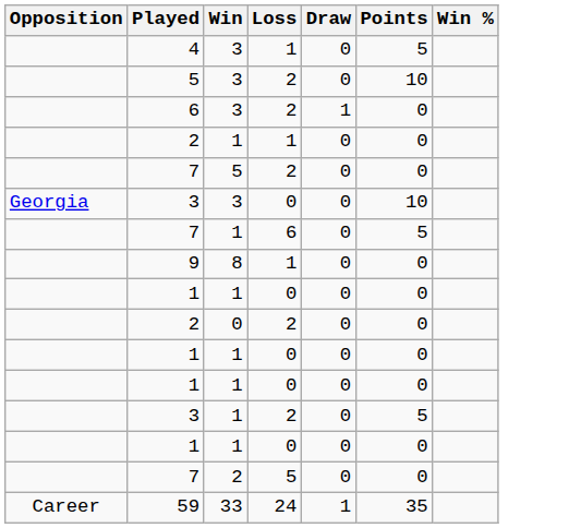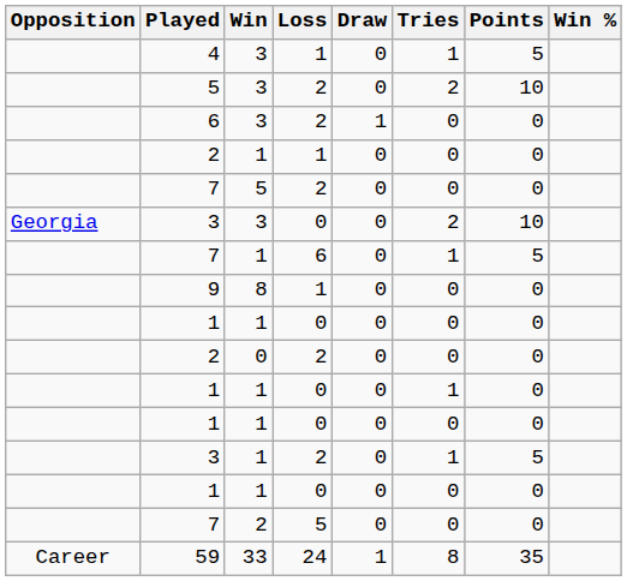+ column: Tries | 1 | 2 | 0 | 0 | 0 | 2 | 1 | 0 | 0 | 0 | 1 | 0 | 1 | 0 | 0 | 8
